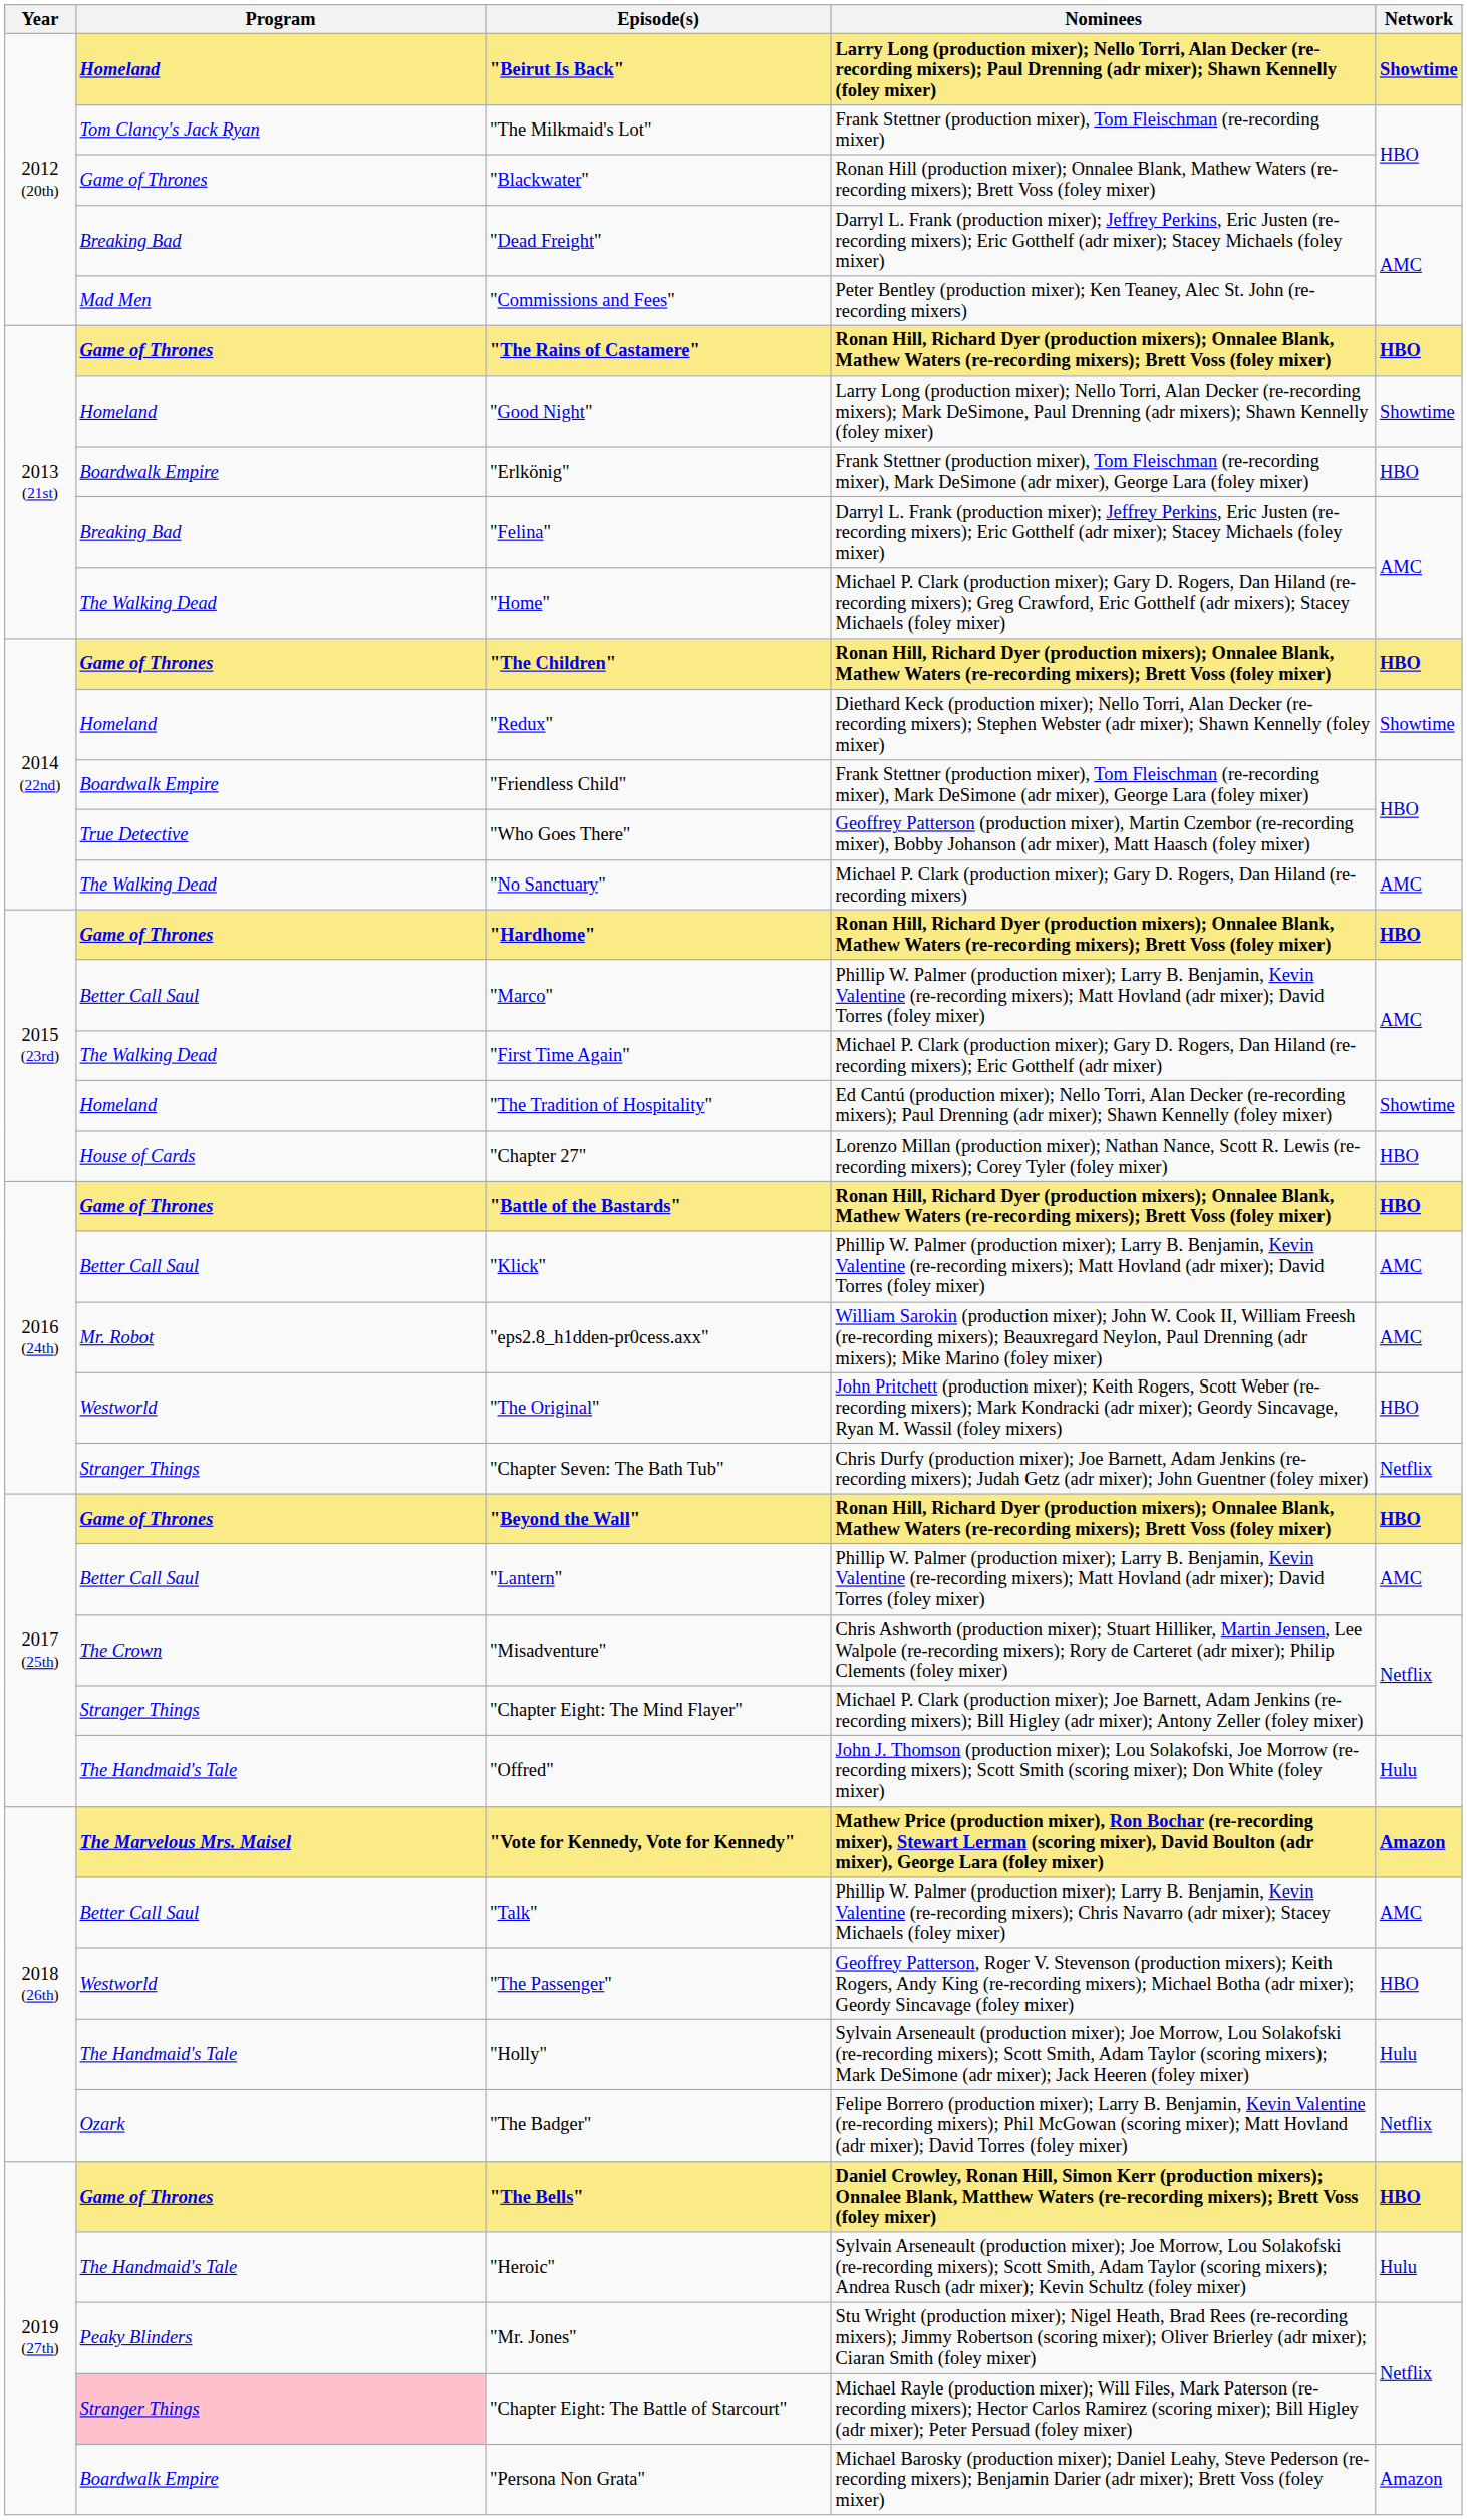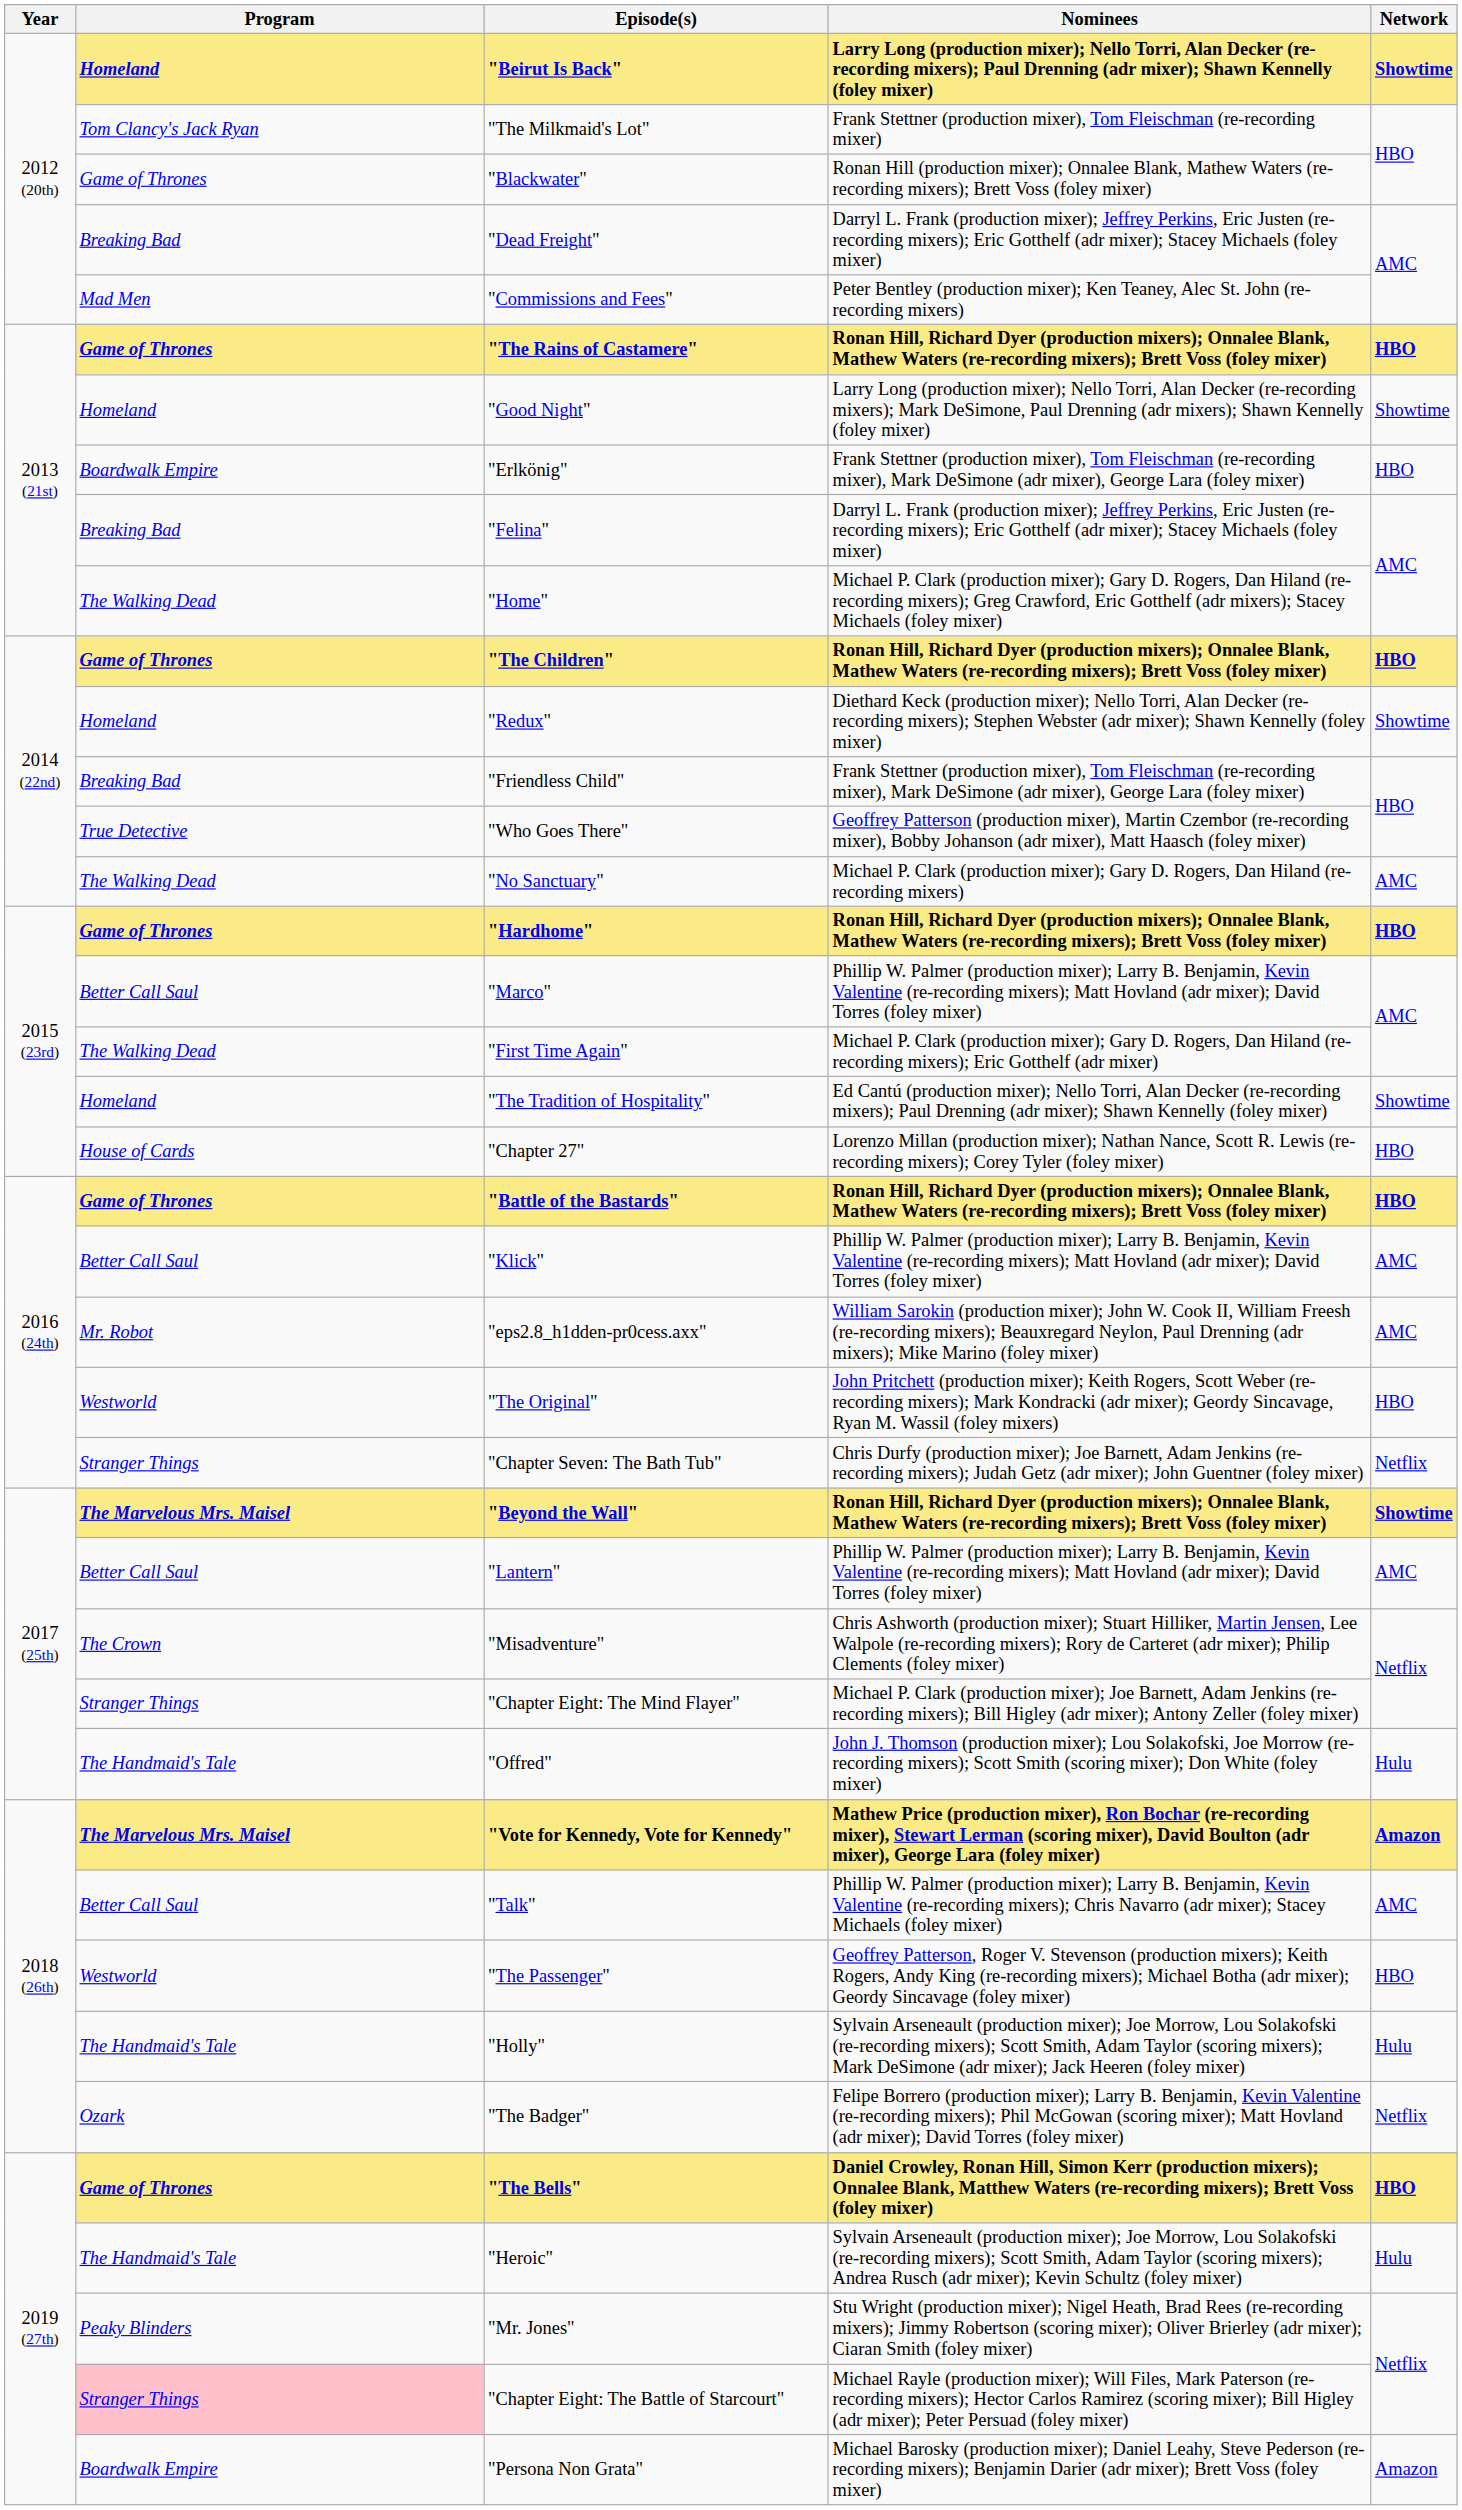"Friendless Child" | Program: Boardwalk Empire -> Breaking Bad
"Beyond the Wall" | Program: Game of Thrones -> The Marvelous Mrs. Maisel
"Beyond the Wall" | Network: HBO -> Showtime
